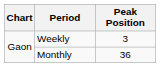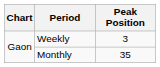Monthly | Peak Position: 36 -> 35
